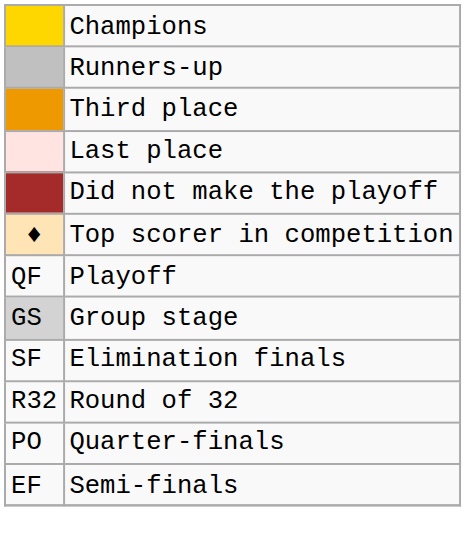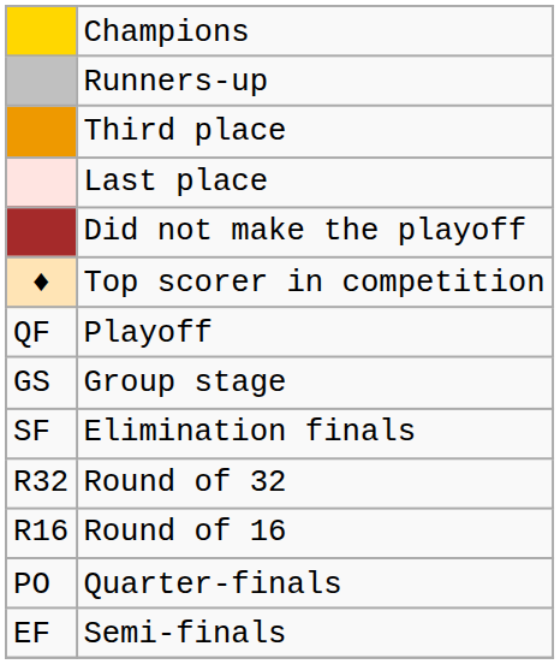Group stage | column 1: lightgrey background -> no background
+ row: R16 | Round of 16
